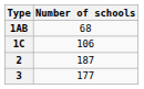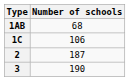3 | Number of schools: 177 -> 190
